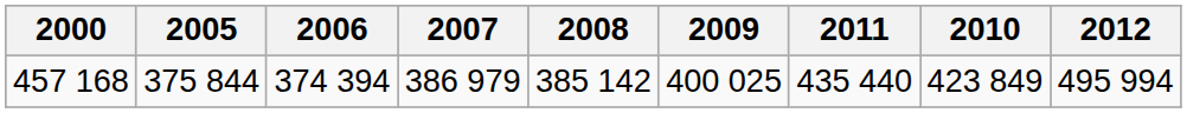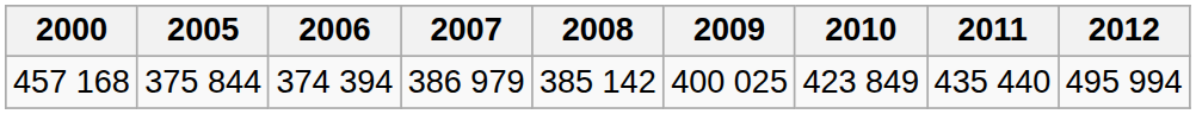columns swapped: 2010 <-> 2011
